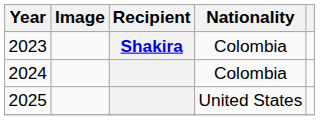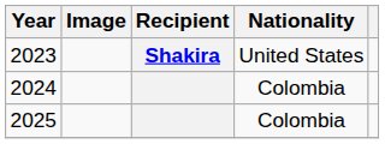2023 | Nationality: Colombia -> United States
2025 | Nationality: United States -> Colombia
